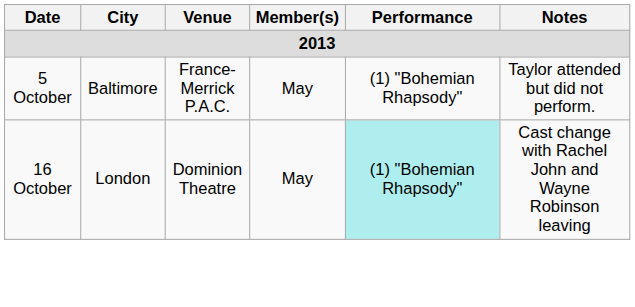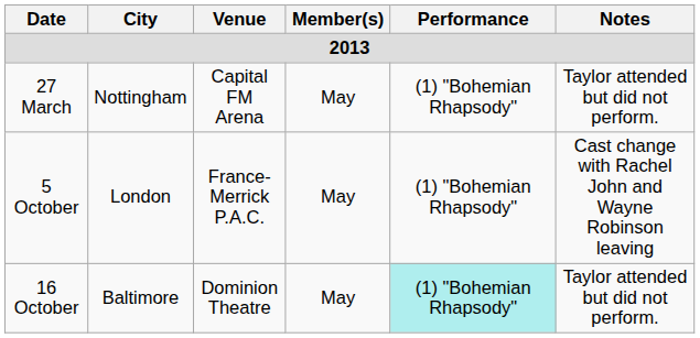+ row: 27 March | Nottingham | Capital FM Arena | May | (1) "Bohemian Rhapsody" | Taylor attended but did not perform.
5 October | City: Baltimore -> London
5 October | Notes: Taylor attended but did not perform. -> Cast change with Rachel John and Wayne Robinson leaving
16 October | City: London -> Baltimore
16 October | Notes: Cast change with Rachel John and Wayne Robinson leaving -> Taylor attended but did not perform.
